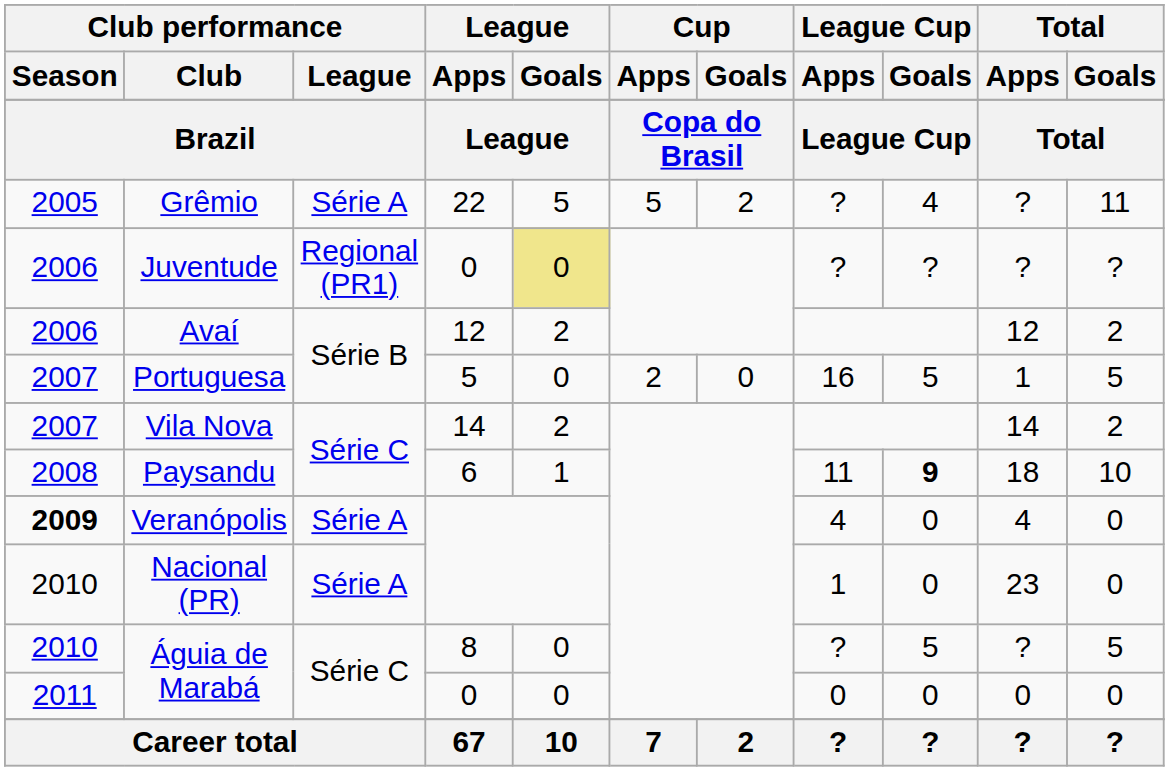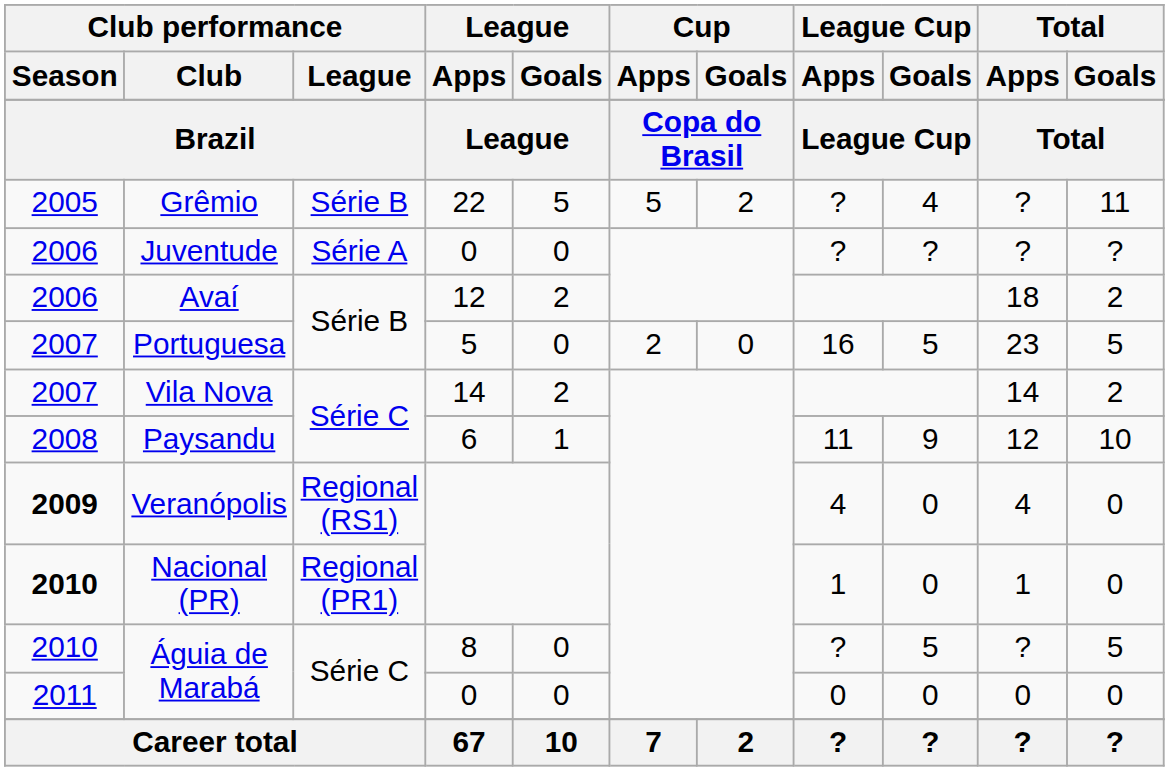Grêmio | Club performance / League: Série A -> Série B
Juventude | Club performance / League: Regional (PR1) -> Série A
Juventude | League / Goals: khaki background -> no background
Avaí | Total / Apps: 12 -> 18
Portuguesa | Total / Apps: 1 -> 23
Paysandu | League Cup / Goals: bold -> normal
Paysandu | Total / Apps: 18 -> 12
Veranópolis | Club performance / League: Série A -> Regional (RS1)
Nacional (PR) | Club performance / Season: normal -> bold
Nacional (PR) | Club performance / League: Série A -> Regional (PR1)
Nacional (PR) | Total / Apps: 23 -> 1
